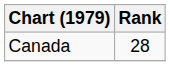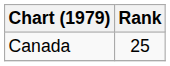Canada | Rank: 28 -> 25
